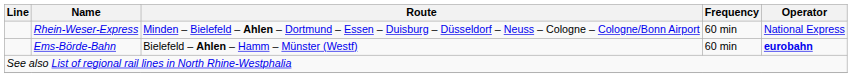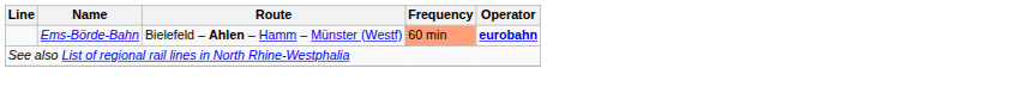- row: Rhein-Weser-Express | Minden – Bielefeld – Ahlen – Dortmund – Essen – Duisburg – Düsseldorf – Neuss – Cologne – Cologne/Bonn Airport | 60 min | National Express
Ems-Börde-Bahn | Frequency: no background -> lightsalmon background
